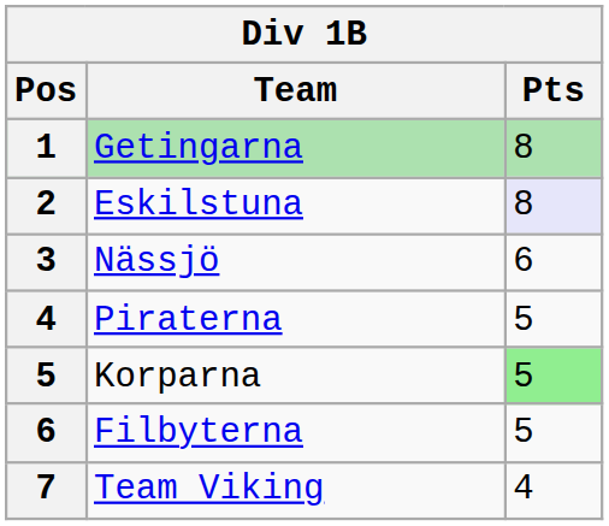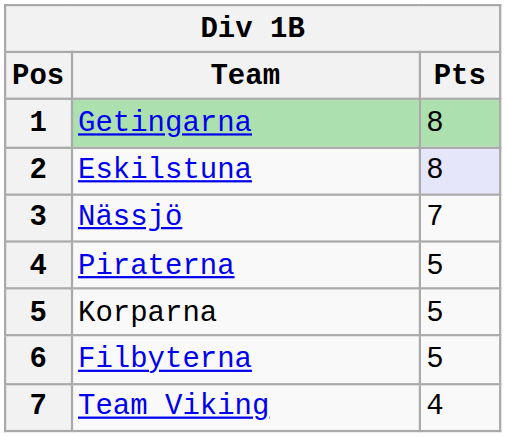Nässjö | Pts: 6 -> 7
Korparna | Pts: lightgreen background -> no background
